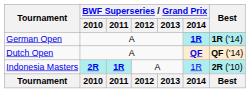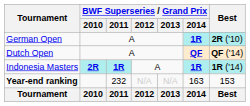German Open | Best: 1R ('14) -> 2R ('10)
Indonesia Masters | BWF Superseries / Grand Prix / 2014: normal -> bold
Indonesia Masters | Best: 2R ('10) -> 1R ('14)
+ row: Year-end ranking | 232 | N/A | N/A | 163 | 153
